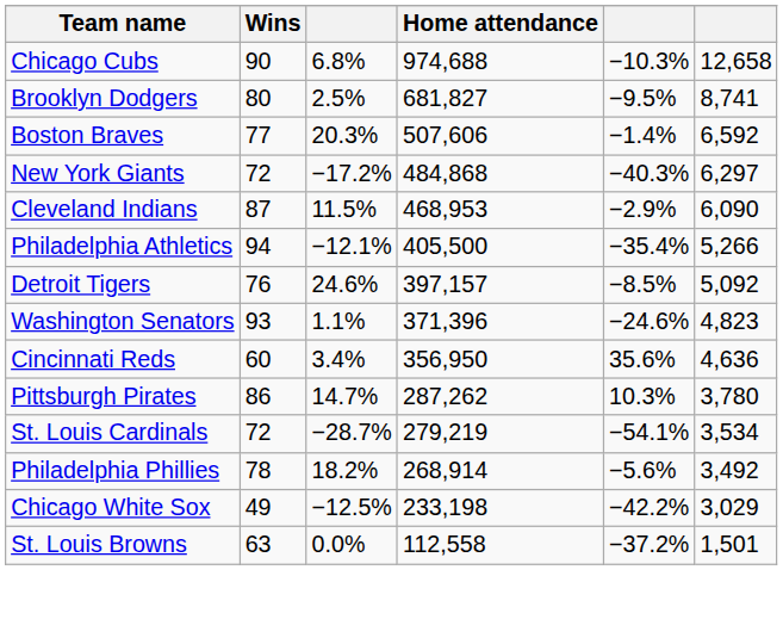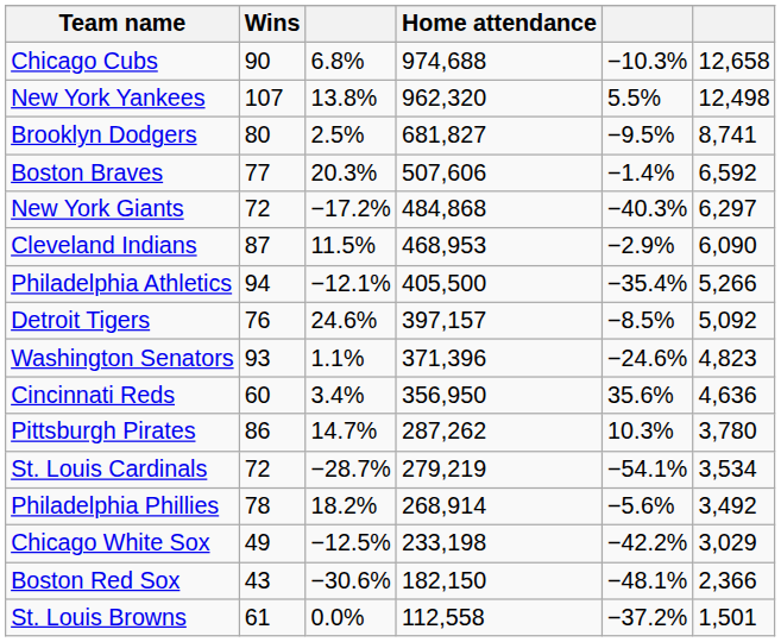+ row: New York Yankees | 107 | 13.8% | 962,320 | 5.5% | 12,498
+ row: Boston Red Sox | 43 | −30.6% | 182,150 | −48.1% | 2,366
St. Louis Browns | Wins: 63 -> 61
